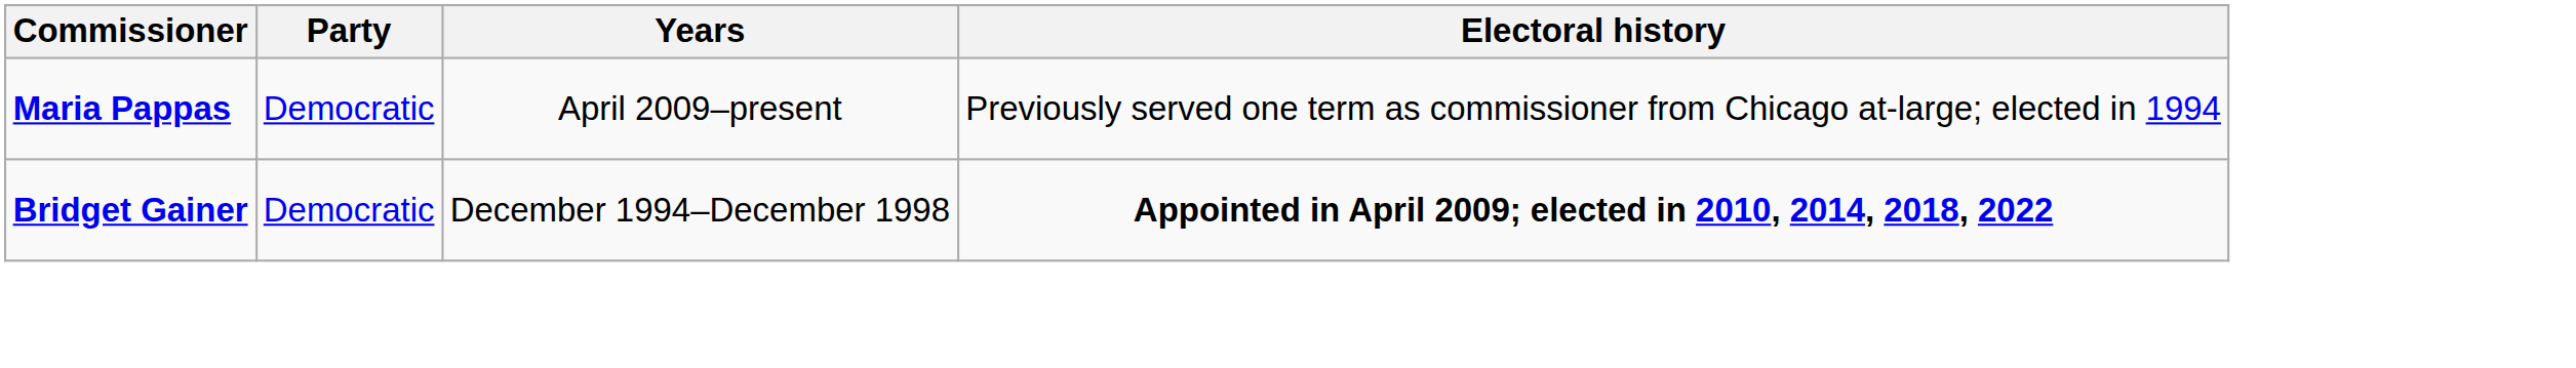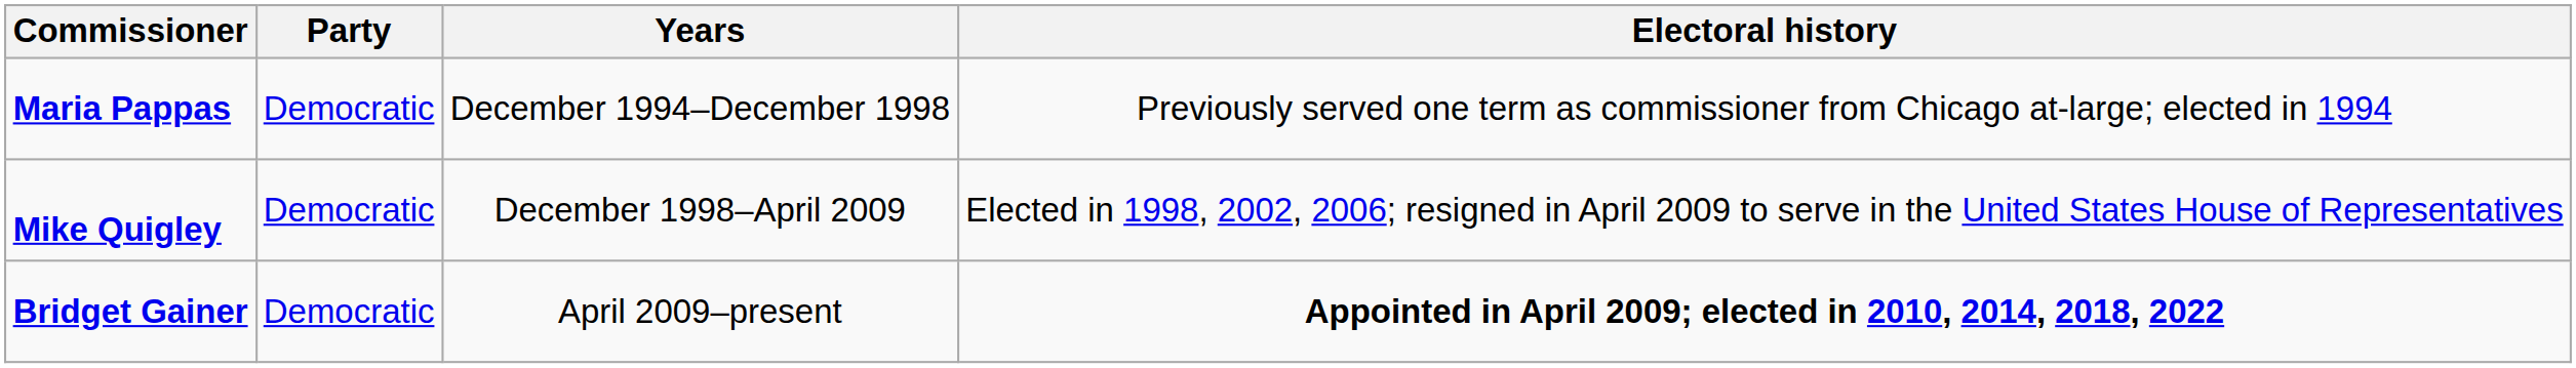Maria Pappas | Years: April 2009–present -> December 1994–December 1998
+ row: Mike Quigley | Democratic | December 1998–April 2009 | Elected in 1998, 2002, 2006; resigned in April 2009 to serve in the United States House of Representatives
Bridget Gainer | Years: December 1994–December 1998 -> April 2009–present
